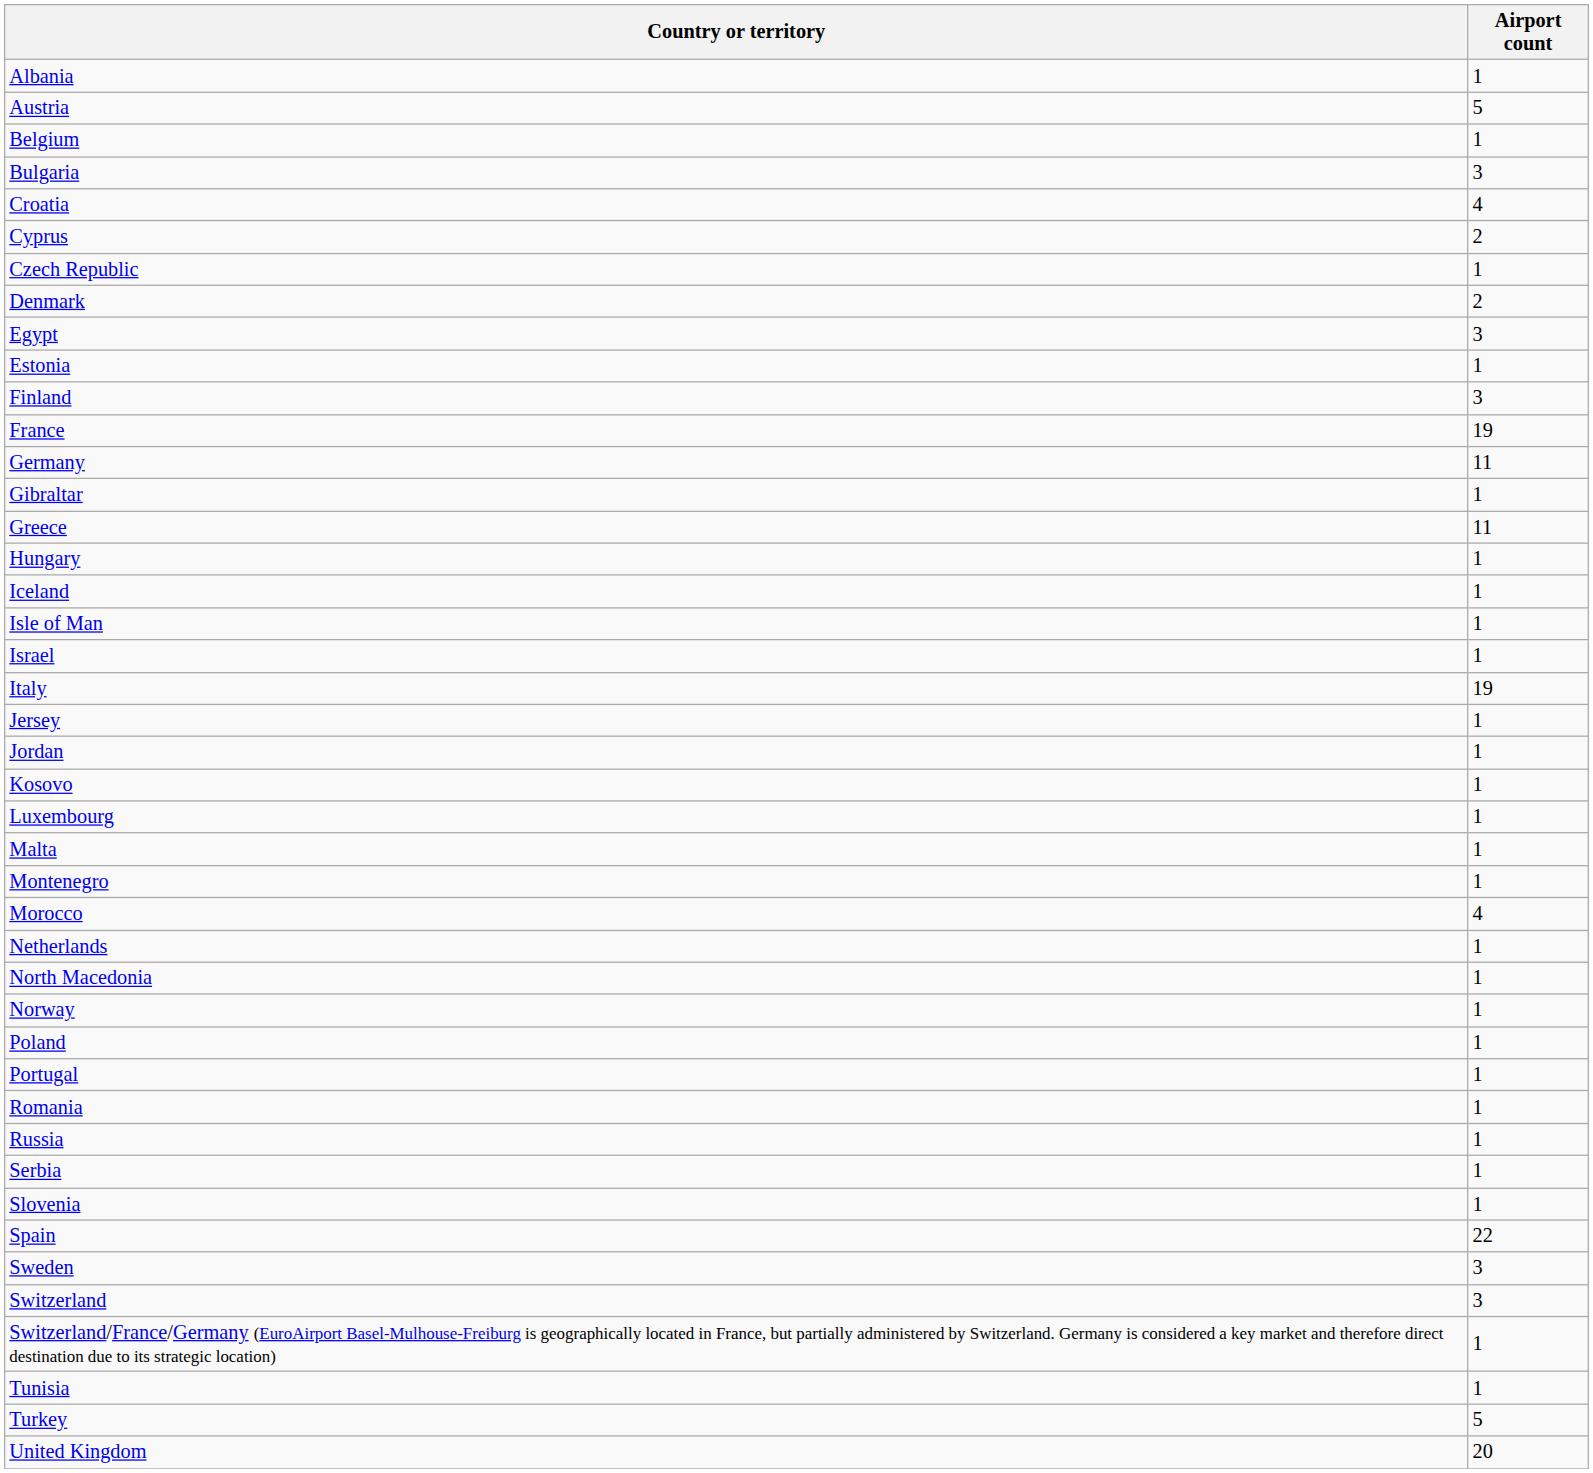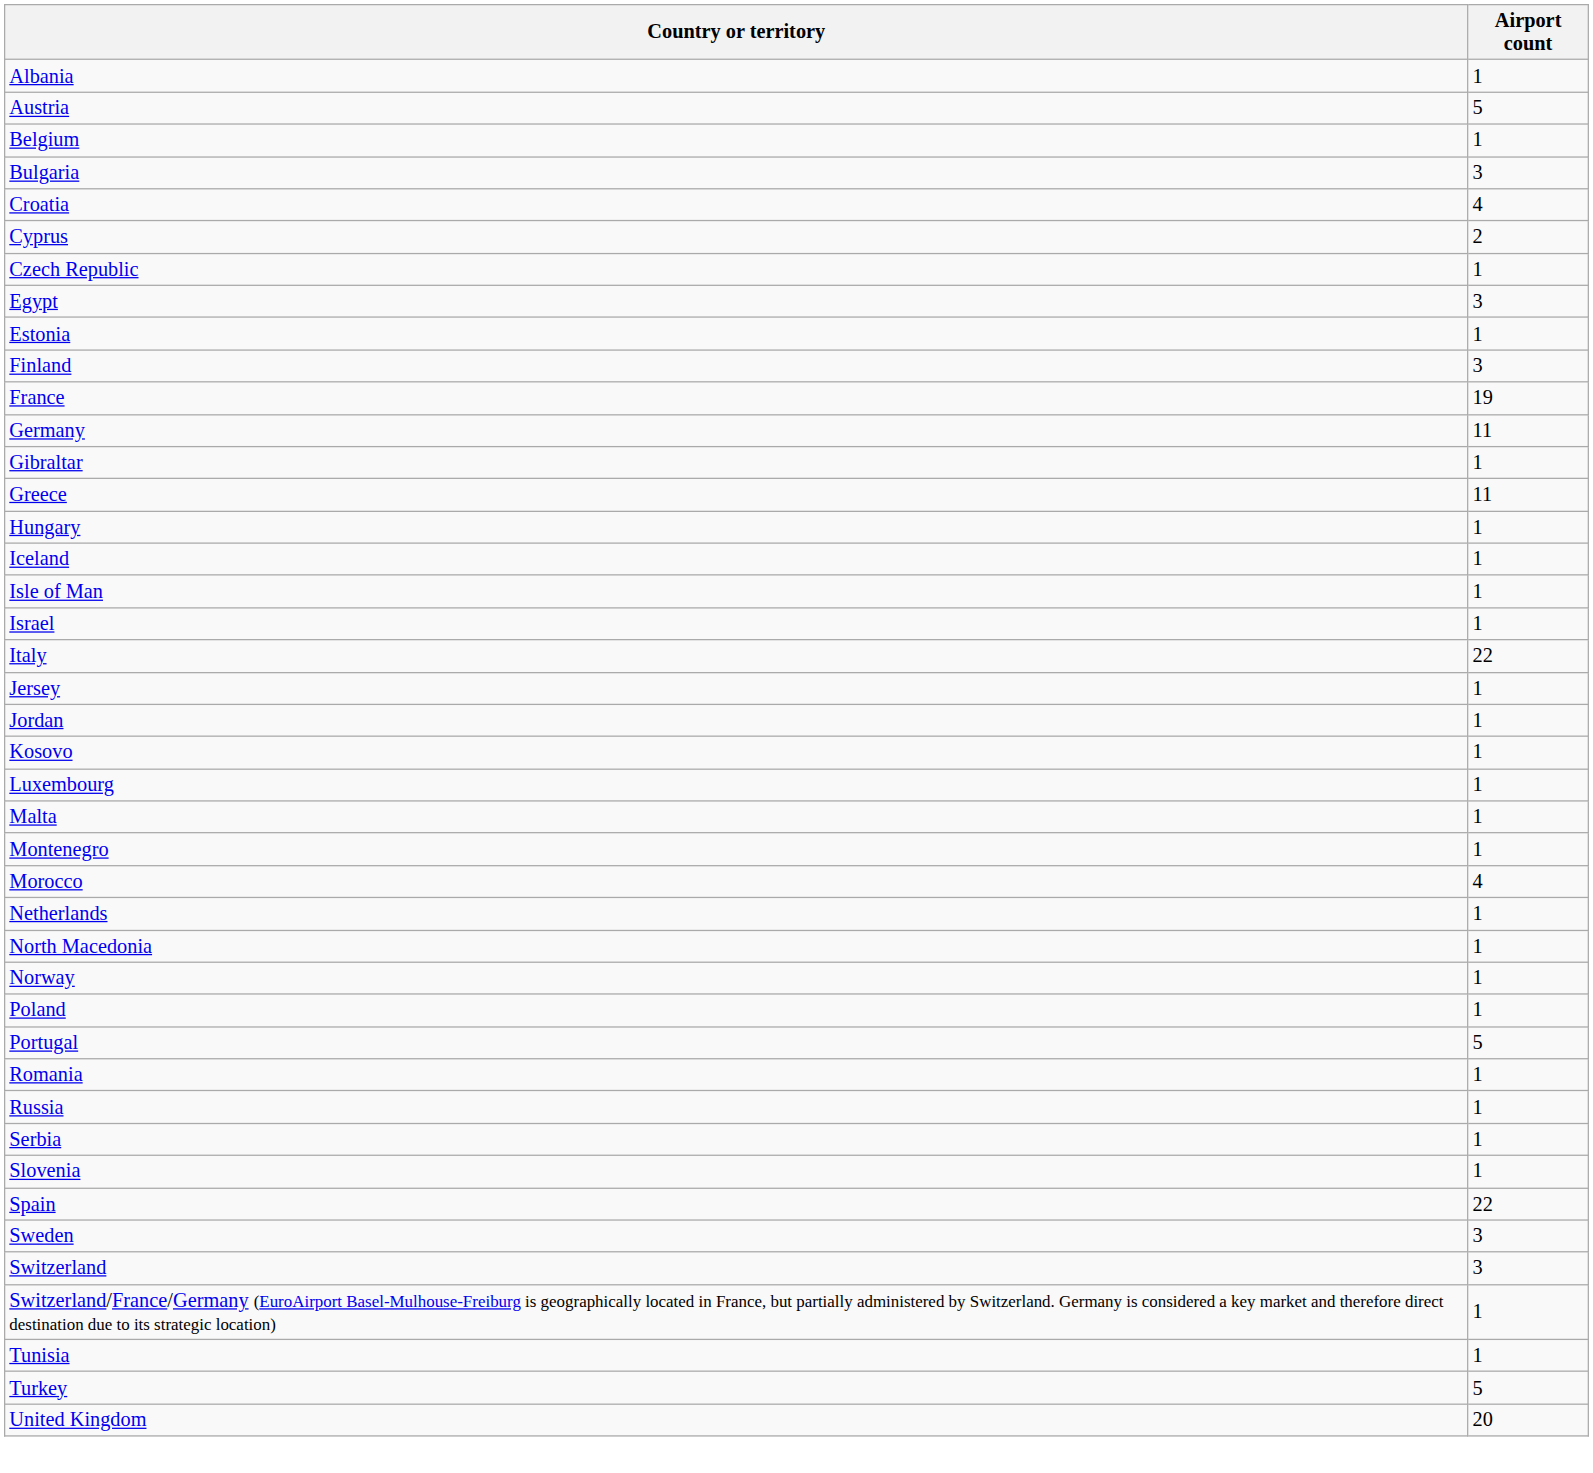- row: Denmark | 2
Italy | Airport count: 19 -> 22
Portugal | Airport count: 1 -> 5
